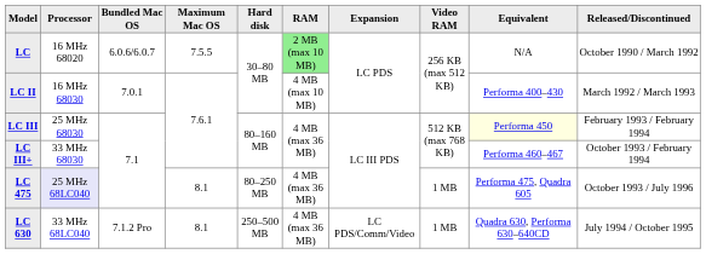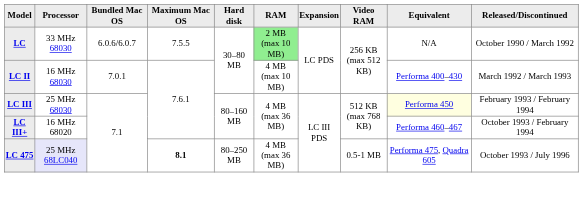LC | Processor: 16 MHz 68020 -> 33 MHz 68030
LC III+ | Processor: 33 MHz 68030 -> 16 MHz 68020
LC 475 | Maximum Mac OS: normal -> bold
LC 475 | Video RAM: 1 MB -> 0.5-1 MB
- row: LC 630 | 33 MHz 68LC040 | 7.1.2 Pro | 8.1 | 250–500 MB | 4 MB (max 36 MB) | LC PDS/Comm/Video | 1 MB | Quadra 630, Performa 630–640CD | July 1994 / October 1995
